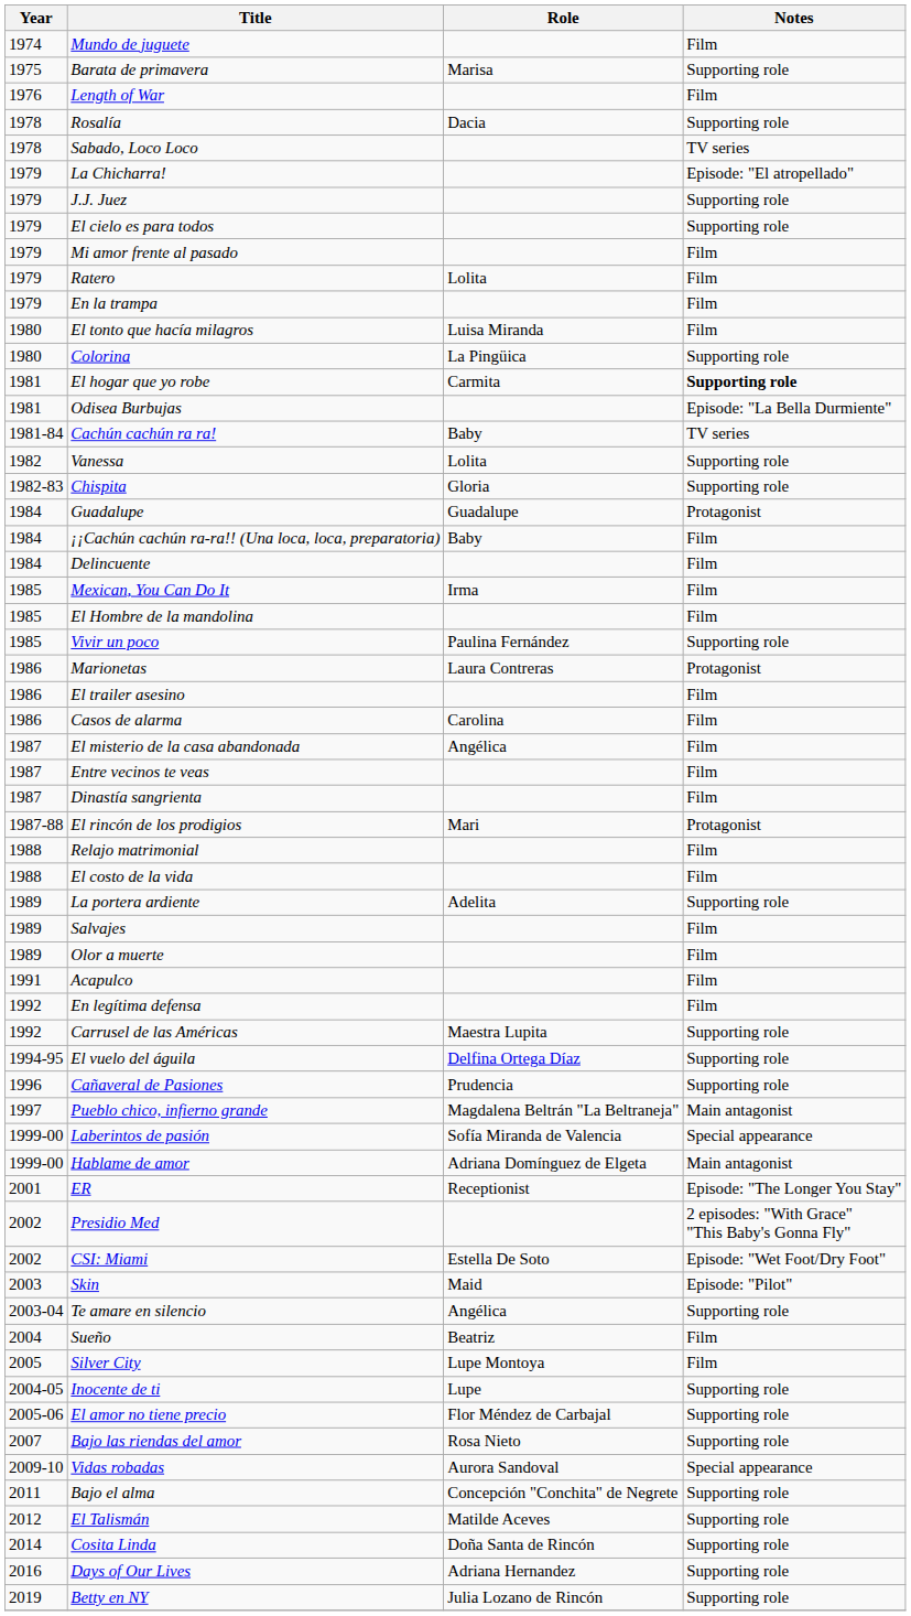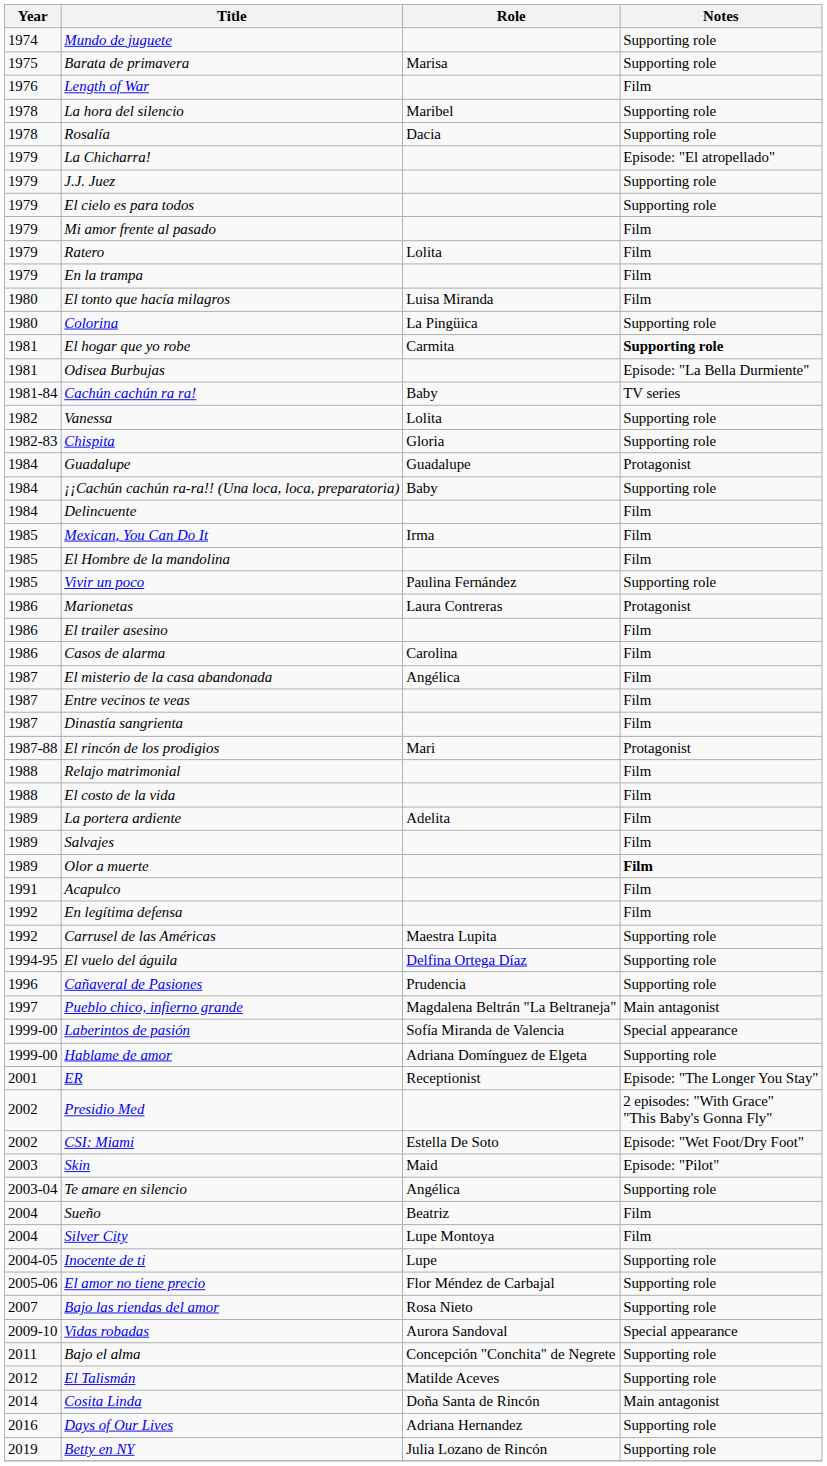Mundo de juguete | Notes: Film -> Supporting role
+ row: 1978 | La hora del silencio | Maribel | Supporting role
- row: 1978 | Sabado, Loco Loco | TV series
¡¡Cachún cachún ra-ra!! (Una loca, loca, preparatoria) | Notes: Film -> Supporting role
La portera ardiente | Notes: Supporting role -> Film
Olor a muerte | Notes: normal -> bold
Hablame de amor | Notes: Main antagonist -> Supporting role
Silver City | Year: 2005 -> 2004
Cosita Linda | Notes: Supporting role -> Main antagonist
